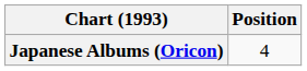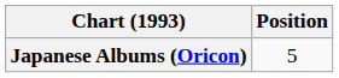Japanese Albums (Oricon) | Position: 4 -> 5
